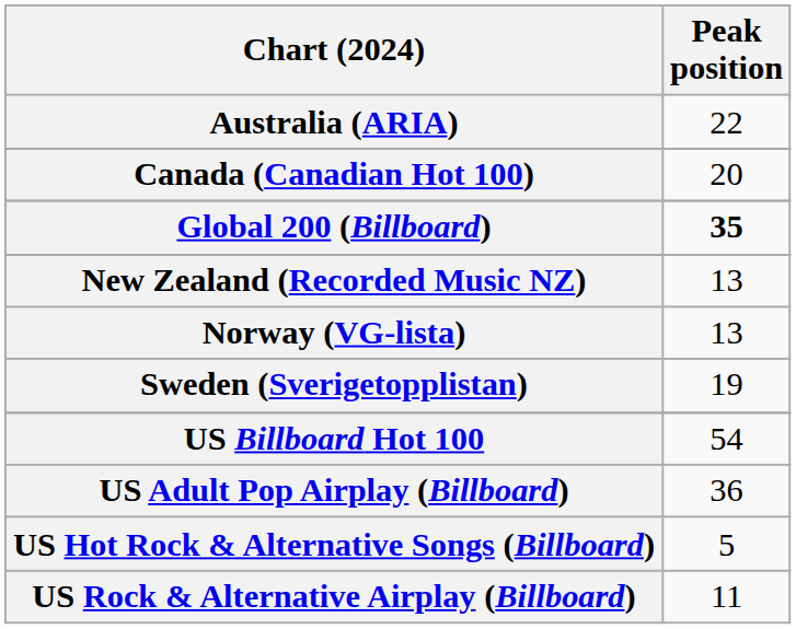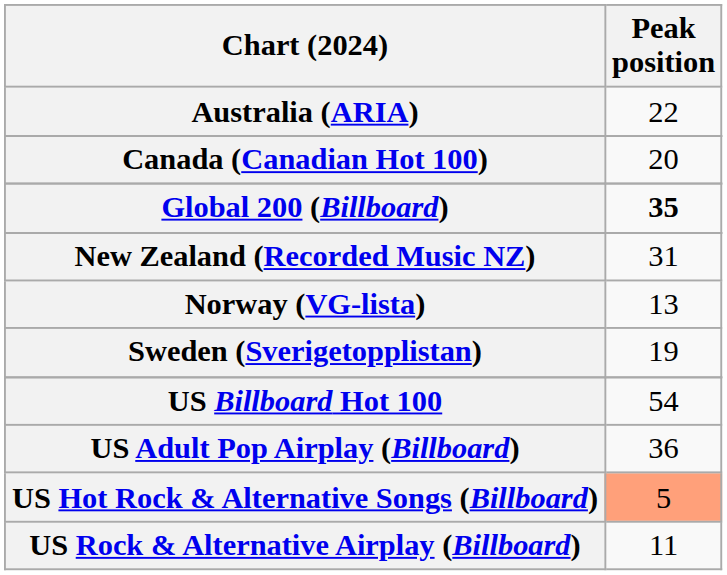New Zealand (Recorded Music NZ) | Peak position: 13 -> 31
US Hot Rock & Alternative Songs (Billboard) | Peak position: no background -> lightsalmon background
